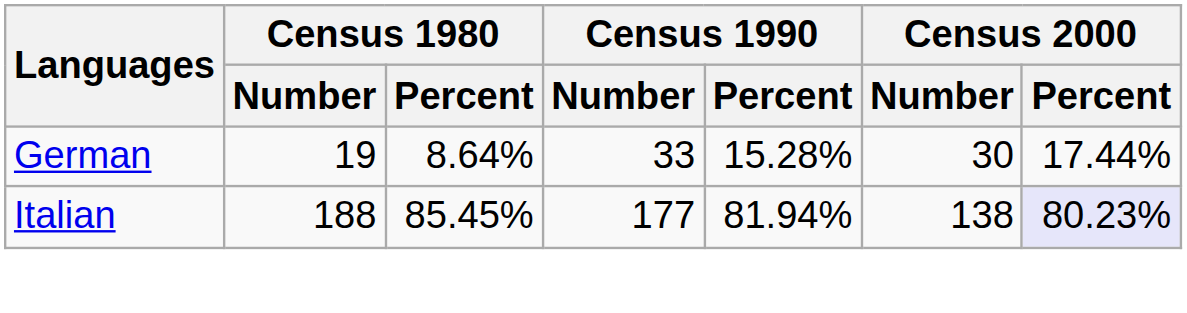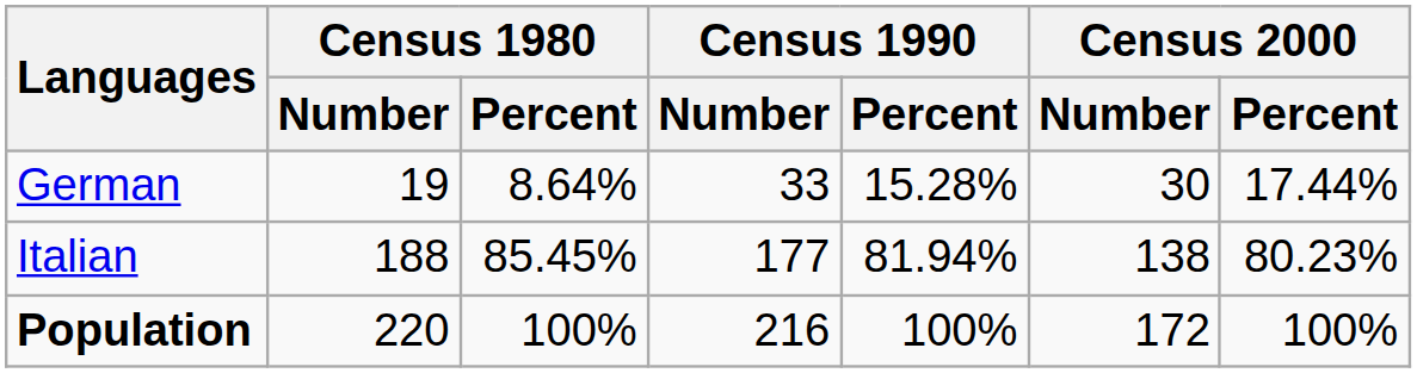Italian | Census 2000 / Percent: lavender background -> no background
+ row: Population | 220 | 100% | 216 | 100% | 172 | 100%
